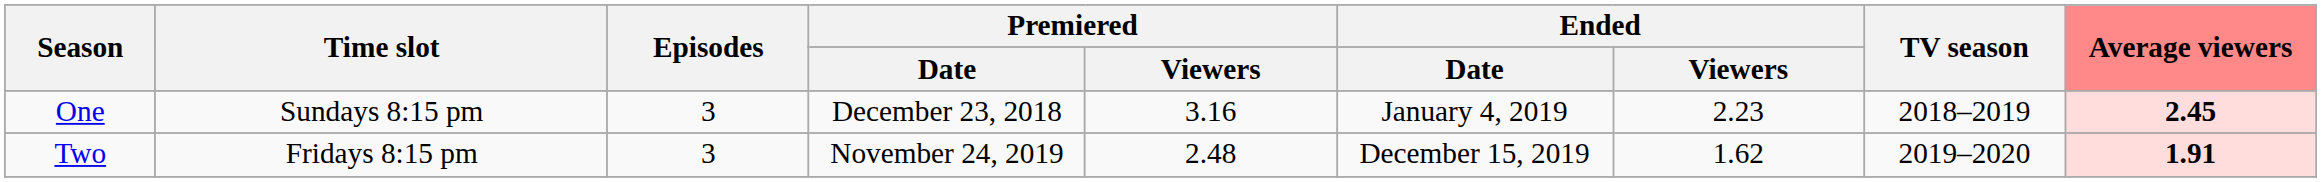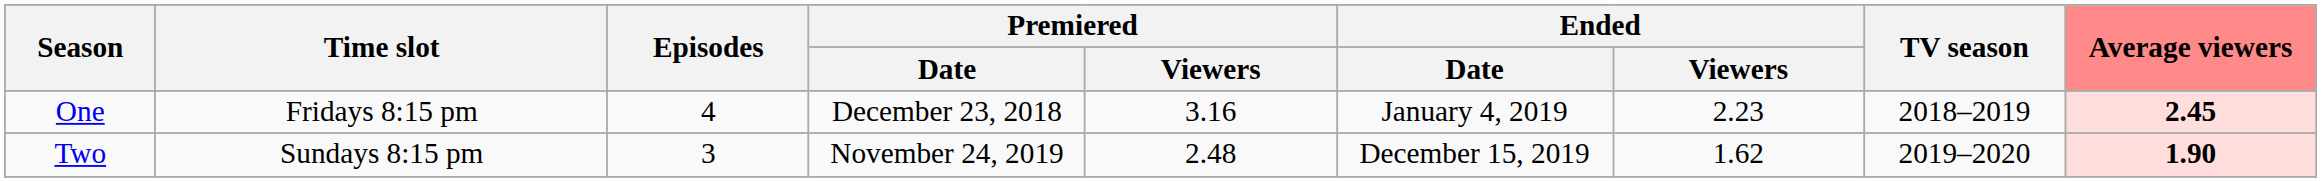One | Time slot: Sundays 8:15 pm -> Fridays 8:15 pm
One | Episodes: 3 -> 4
Two | Time slot: Fridays 8:15 pm -> Sundays 8:15 pm
Two | Average viewers: 1.91 -> 1.90
